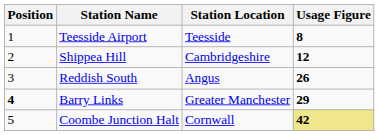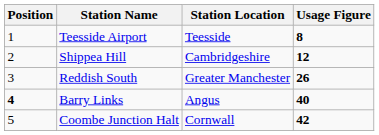Reddish South | Station Location: Angus -> Greater Manchester
Barry Links | Station Location: Greater Manchester -> Angus
Barry Links | Usage Figure: 29 -> 40
Coombe Junction Halt | Usage Figure: khaki background -> no background
